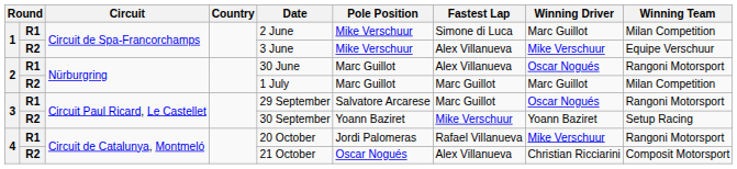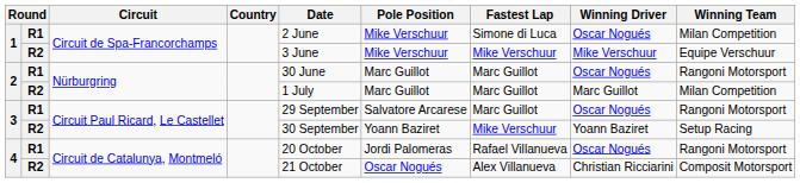1 / R1 | Winning Driver: Marc Guillot -> Oscar Nogués
1 / R2 | Fastest Lap: Alex Villanueva -> Mike Verschuur
2 / R1 | Fastest Lap: Alex Villanueva -> Marc Guillot
4 / R1 | Winning Driver: Mike Verschuur -> Oscar Nogués
